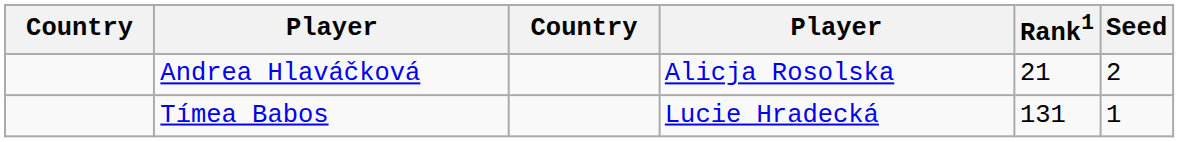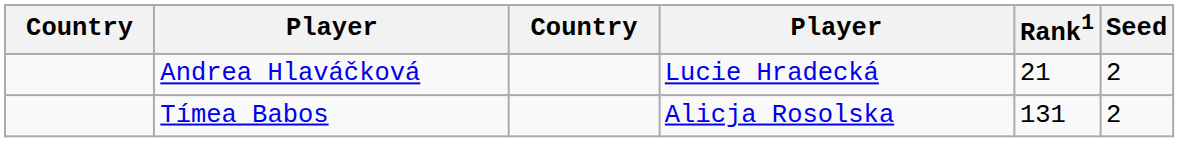Andrea Hlaváčková | column 4: Alicja Rosolska -> Lucie Hradecká
Tímea Babos | column 4: Lucie Hradecká -> Alicja Rosolska
Tímea Babos | Seed: 1 -> 2
